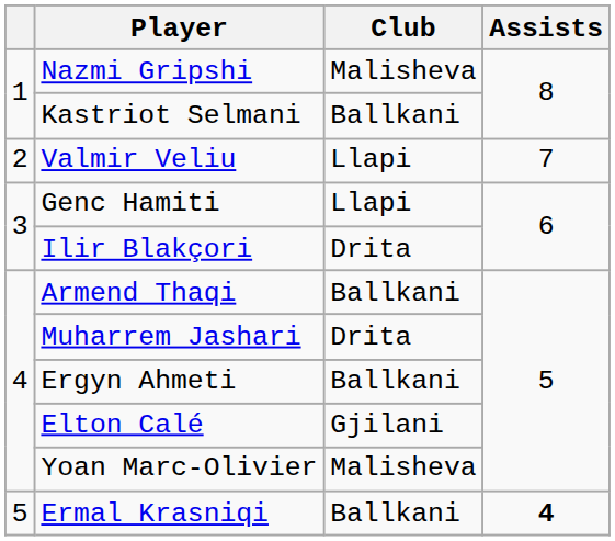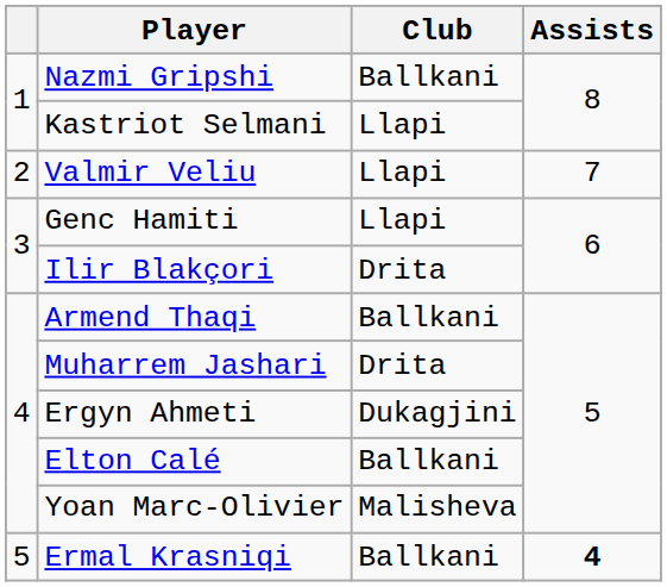Nazmi Gripshi | Club: Malisheva -> Ballkani
Kastriot Selmani | Club: Ballkani -> Llapi
Ergyn Ahmeti | Club: Ballkani -> Dukagjini
Elton Calé | Club: Gjilani -> Ballkani
